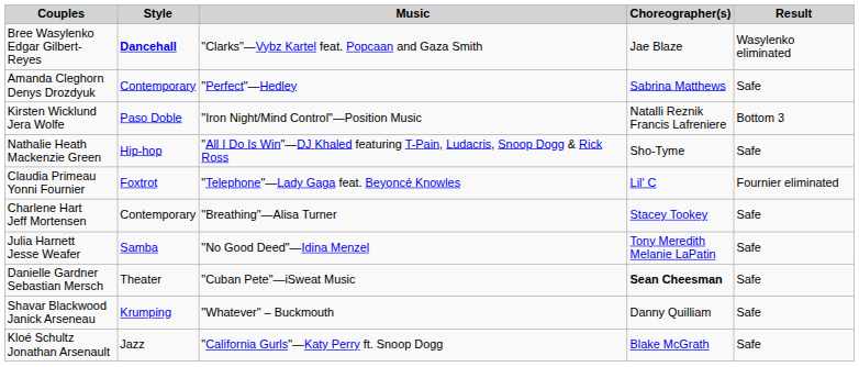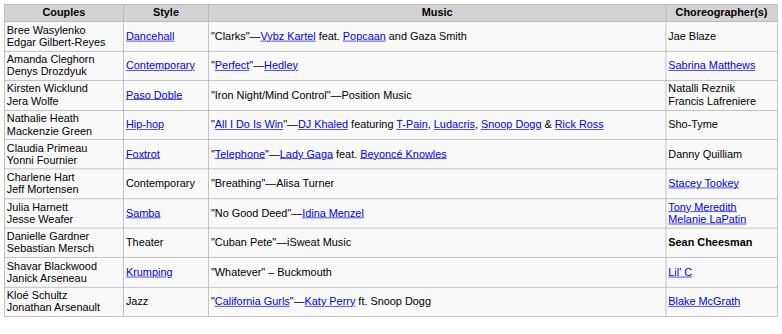- column: Result | Wasylenko eliminated | Safe | Bottom 3 | Safe | Fournier eliminated | Safe | Safe | Safe | Safe | Safe
Bree Wasylenko Edgar Gilbert-Reyes | Style: bold -> normal
Claudia Primeau Yonni Fournier | Choreographer(s): Lil' C -> Danny Quilliam
Shavar Blackwood Janick Arseneau | Choreographer(s): Danny Quilliam -> Lil' C
